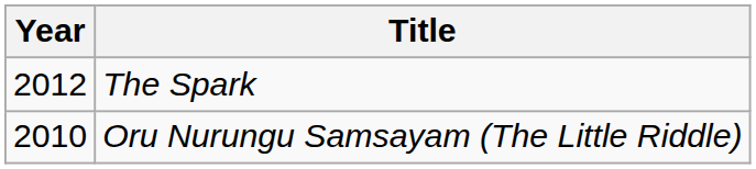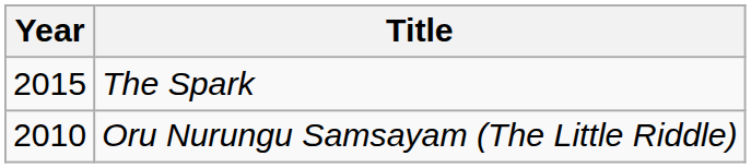The Spark | Year: 2012 -> 2015
